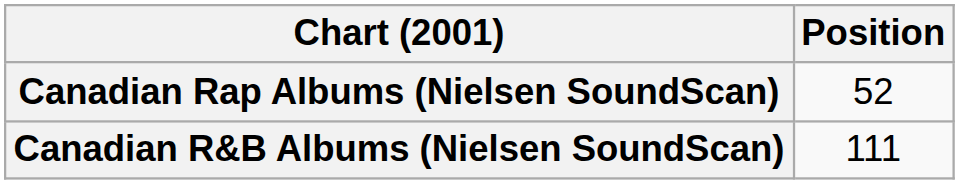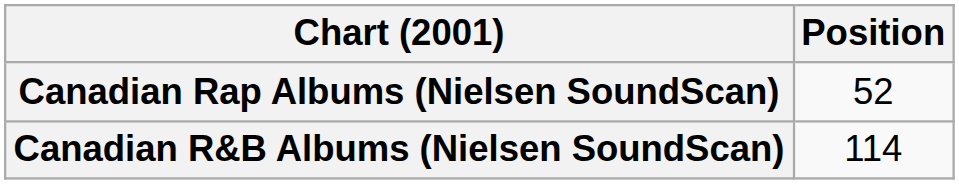Canadian R&B Albums (Nielsen SoundScan) | Position: 111 -> 114
